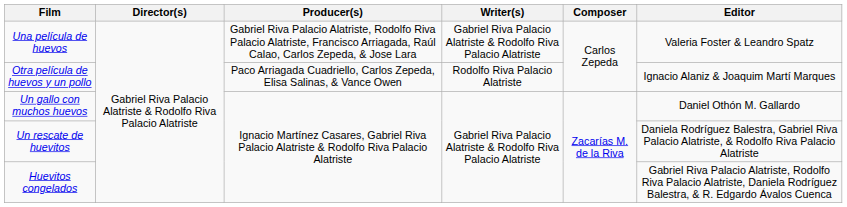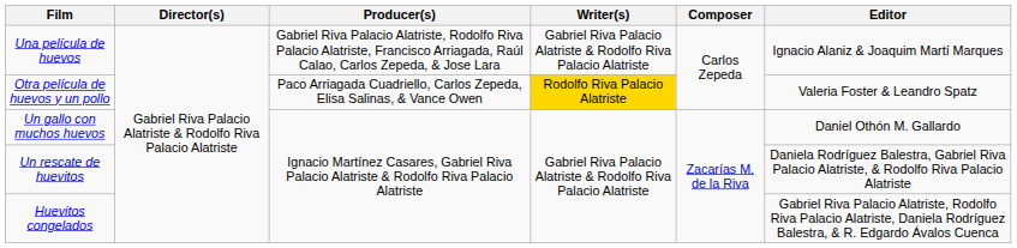Una película de huevos | Editor: Valeria Foster & Leandro Spatz -> Ignacio Alaniz & Joaquim Martí Marques
Otra película de huevos y un pollo | Writer(s): no background -> gold background
Otra película de huevos y un pollo | Editor: Ignacio Alaniz & Joaquim Martí Marques -> Valeria Foster & Leandro Spatz
